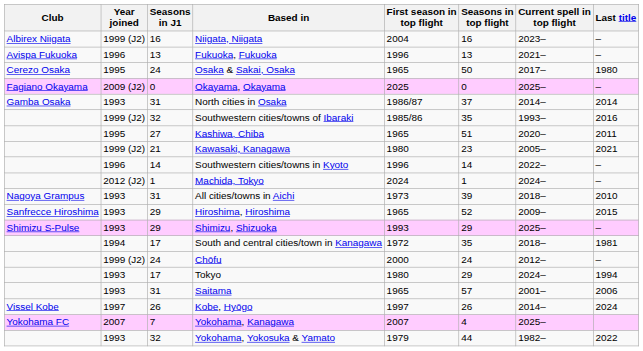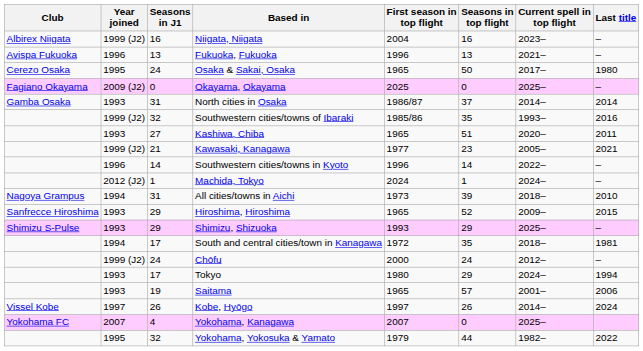Kashiwa, Chiba | Year joined: 1995 -> 1993
Kawasaki, Kanagawa | First season in top flight: 1980 -> 1977
All cities/towns in Aichi | Year joined: 1993 -> 1994
Saitama | Seasons in J1: 31 -> 19
Yokohama, Kanagawa | Seasons in J1: 7 -> 4
Yokohama, Kanagawa | Seasons in top flight: 4 -> 0
Yokohama, Yokosuka & Yamato | Year joined: 1993 -> 1995
